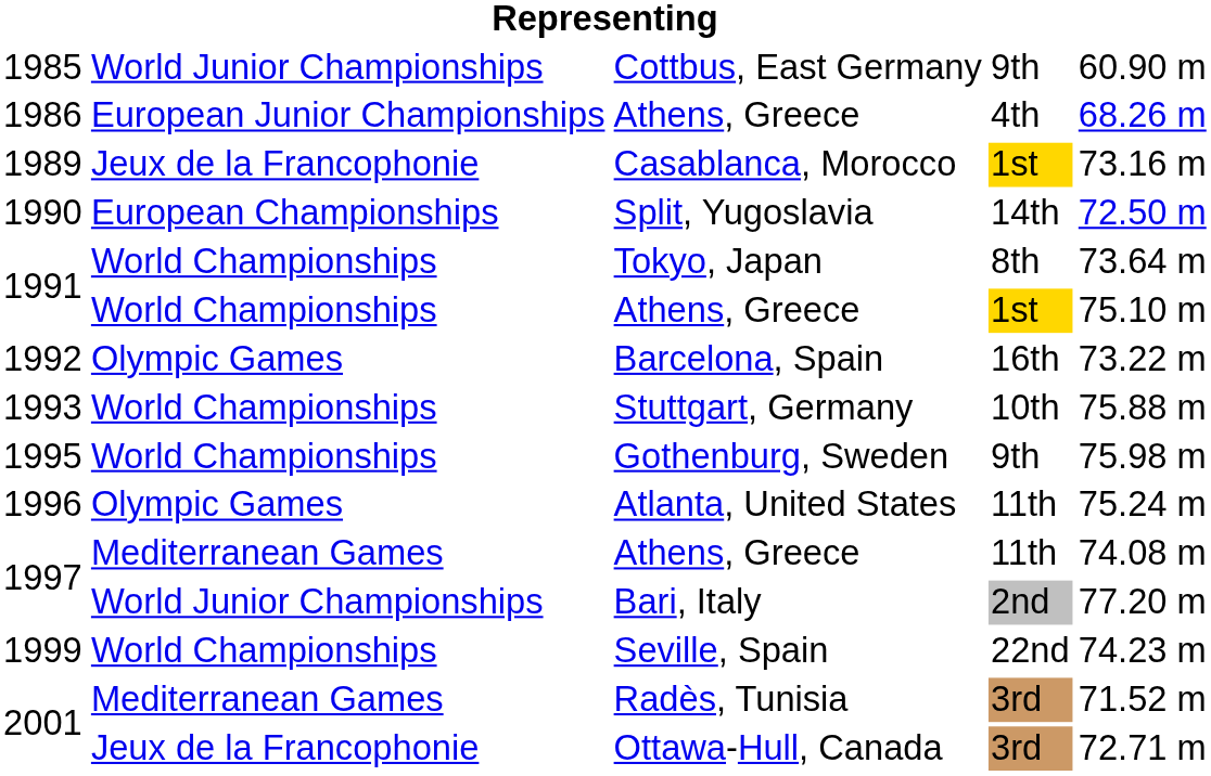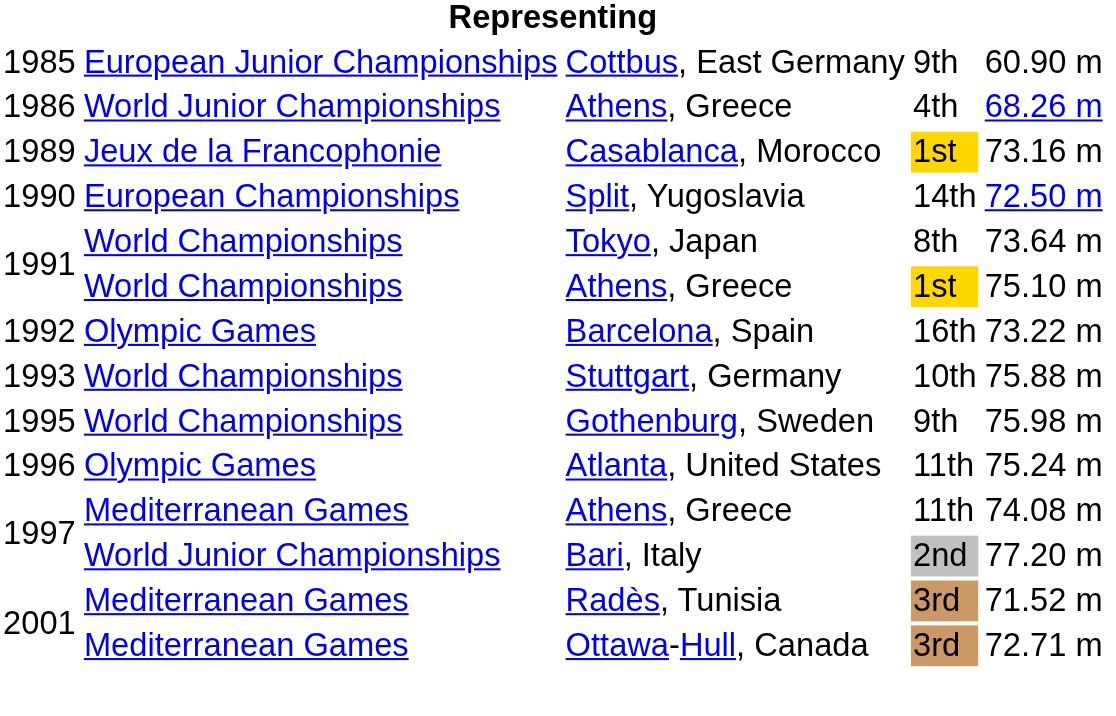Cottbus, East Germany | column 2: World Junior Championships -> European Junior Championships
1986 / Athens, Greece | column 2: European Junior Championships -> World Junior Championships
- row: 1999 | World Championships | Seville, Spain | 22nd | 74.23 m
Ottawa-Hull, Canada | column 2: Jeux de la Francophonie -> Mediterranean Games
